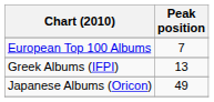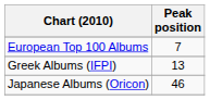Japanese Albums (Oricon) | Peak position: 49 -> 46
